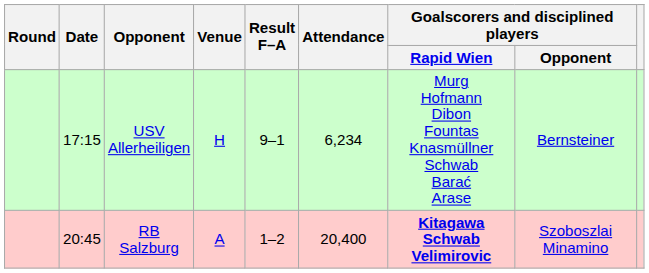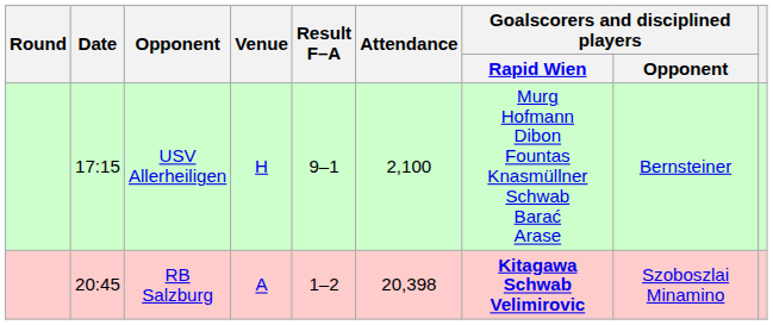USV Allerheiligen | Attendance: 6,234 -> 2,100
RB Salzburg | Attendance: 20,400 -> 20,398
